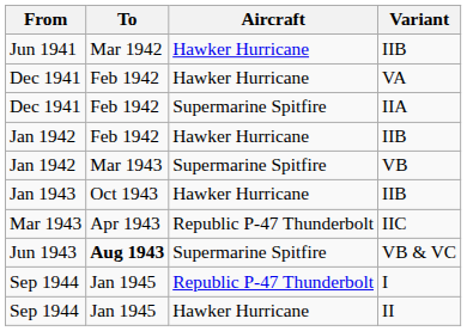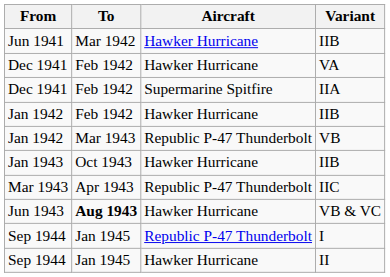VB | Aircraft: Supermarine Spitfire -> Republic P-47 Thunderbolt
VB & VC | Aircraft: Supermarine Spitfire -> Hawker Hurricane
